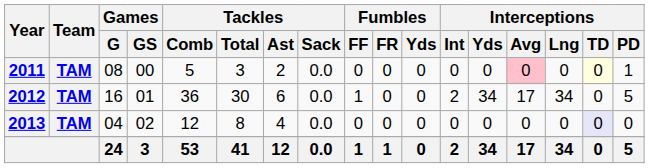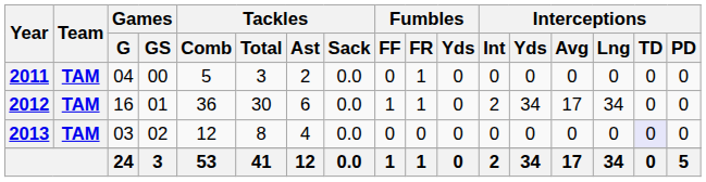2011 | Games / G: 08 -> 04
2011 | Fumbles / FR: 0 -> 1
2011 | Interceptions / Avg: pink background -> no background
2011 | Interceptions / TD: lightyellow background -> no background
2011 | Interceptions / PD: 1 -> 0
2012 | Fumbles / FR: 0 -> 1
2012 | Interceptions / PD: 5 -> 0
2013 | Games / G: 04 -> 03
